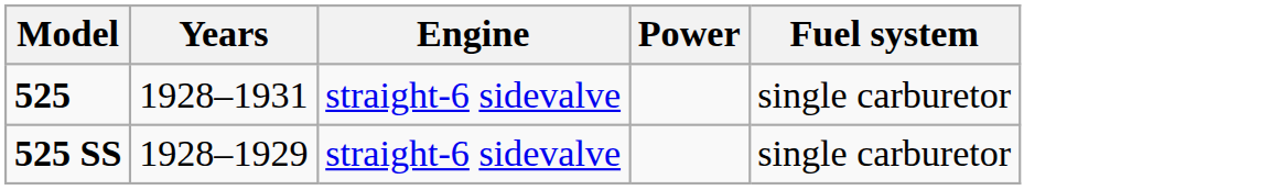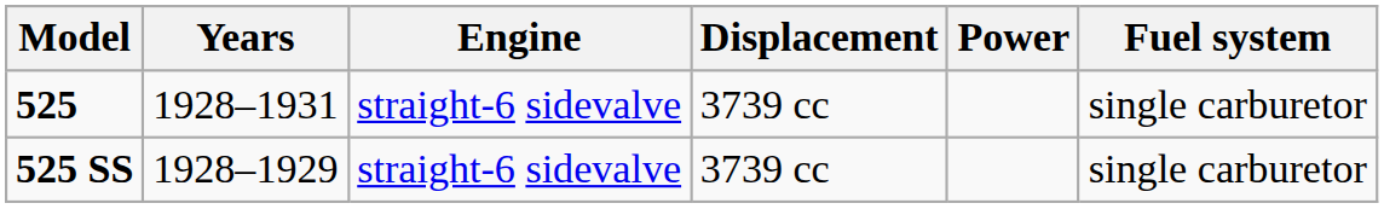+ column: Displacement | 3739 cc | 3739 cc
